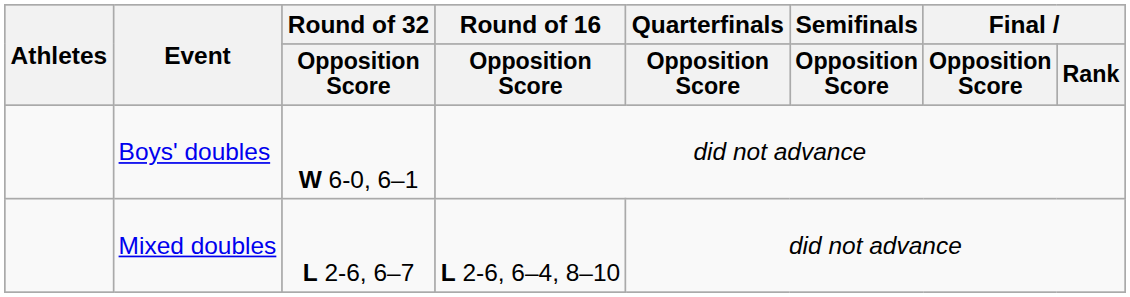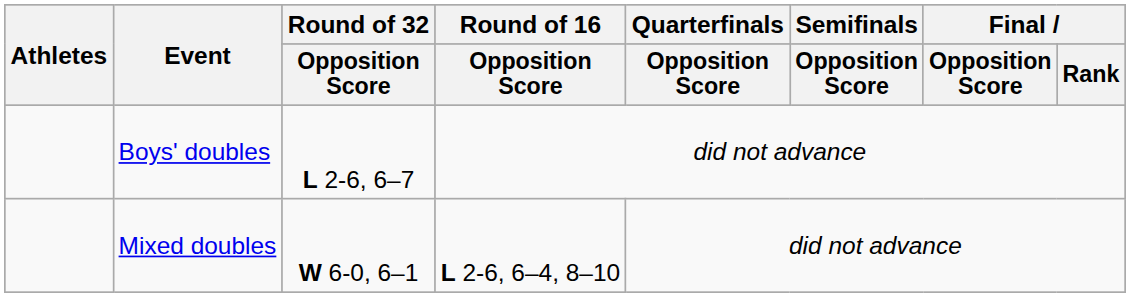Boys' doubles | Round of 32 / Opposition Score: W 6-0, 6–1 -> L 2-6, 6–7
Mixed doubles | Round of 32 / Opposition Score: L 2-6, 6–7 -> W 6-0, 6–1
